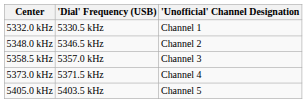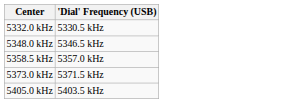- column: 'Unofficial' Channel Designation | Channel 1 | Channel 2 | Channel 3 | Channel 4 | Channel 5
